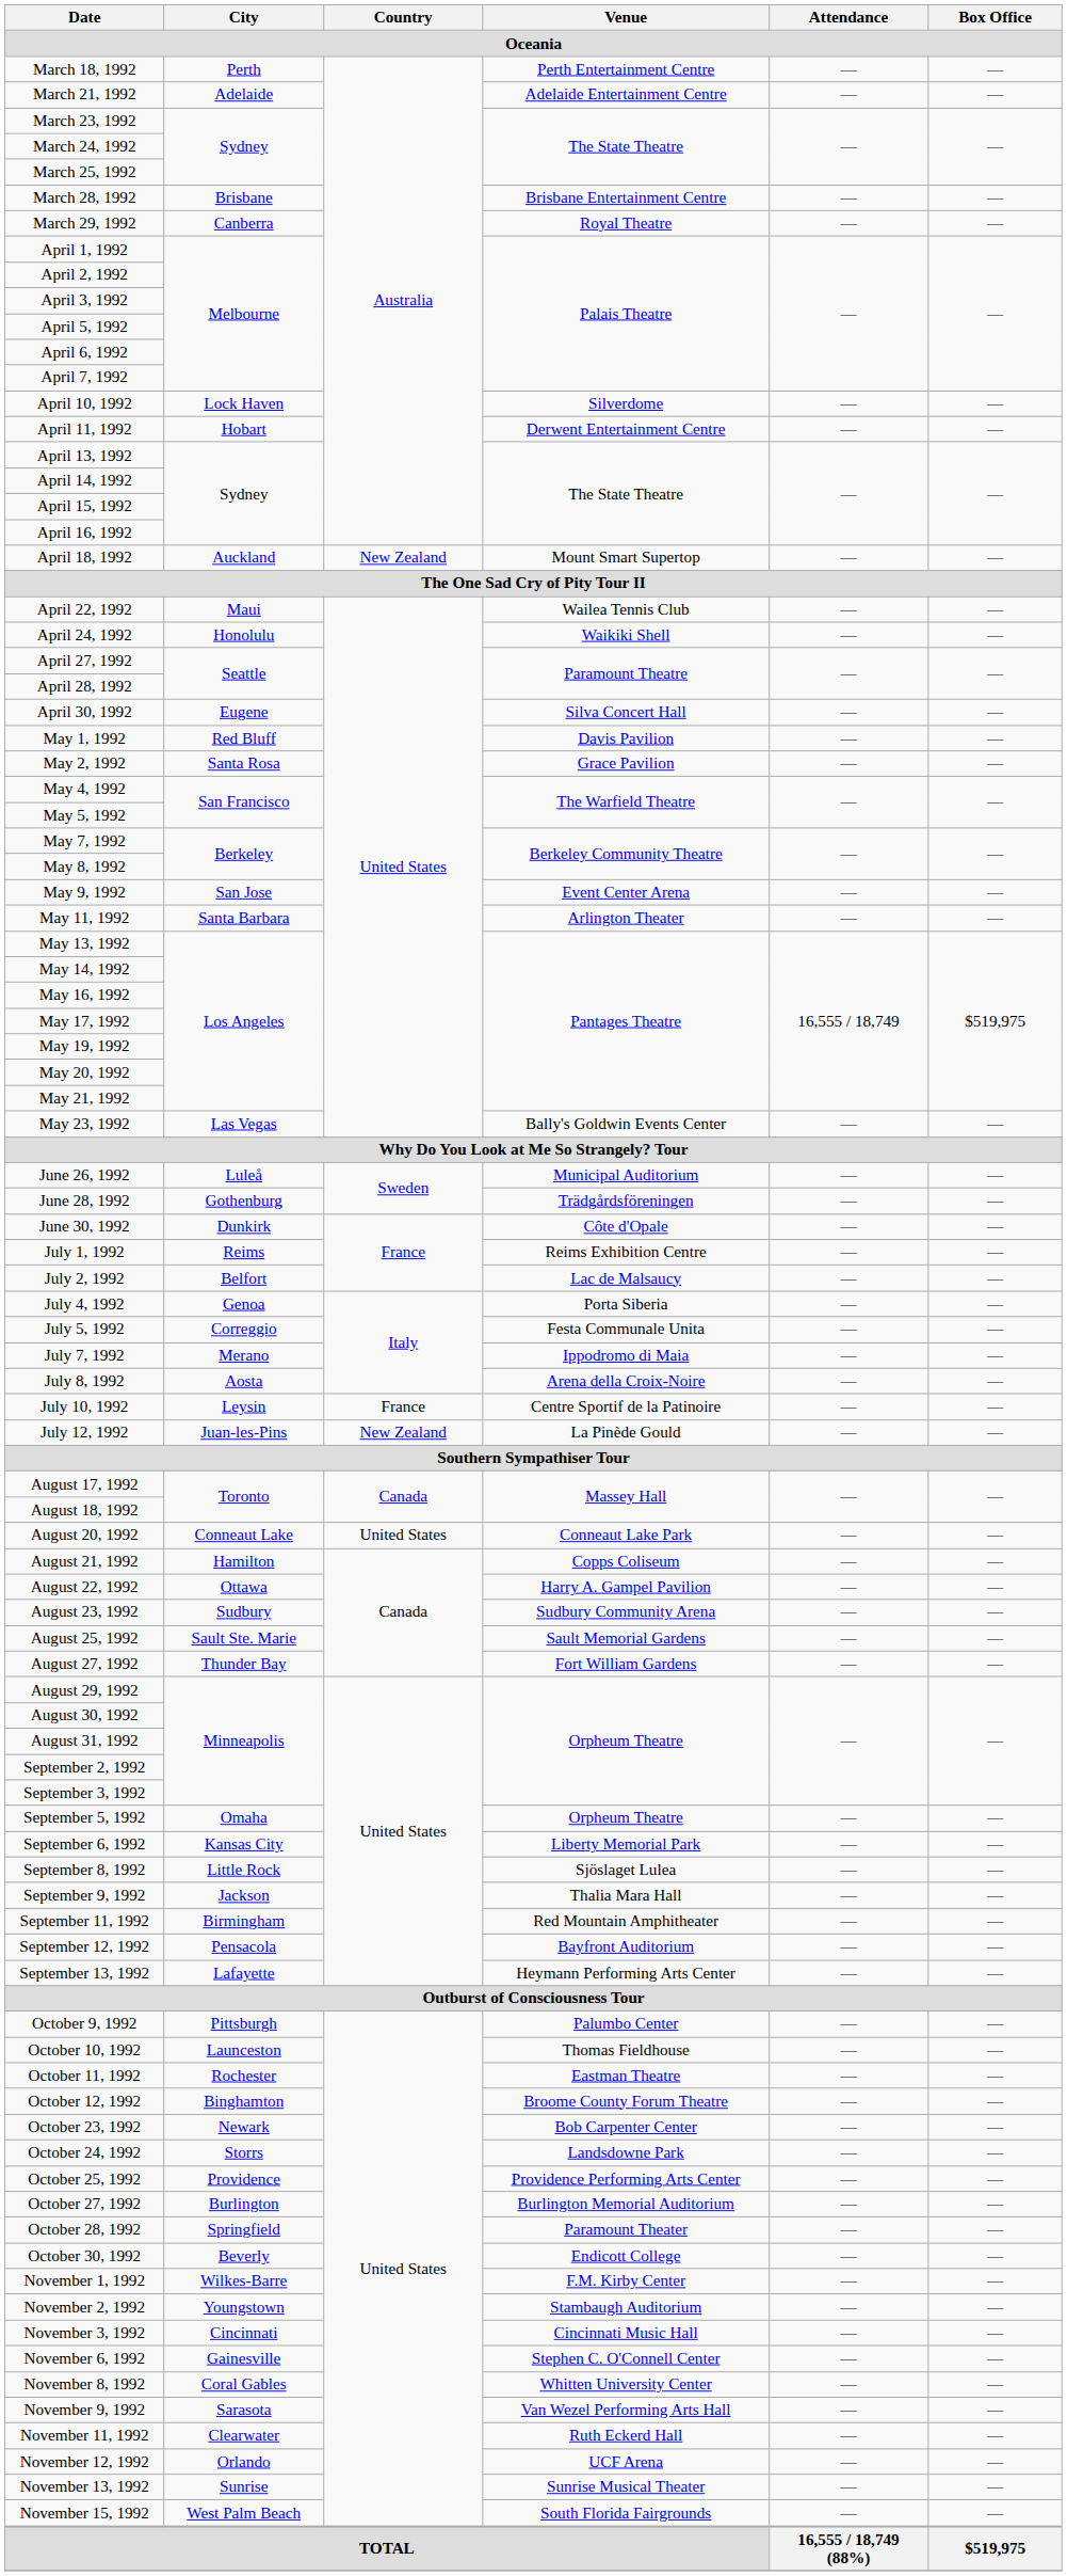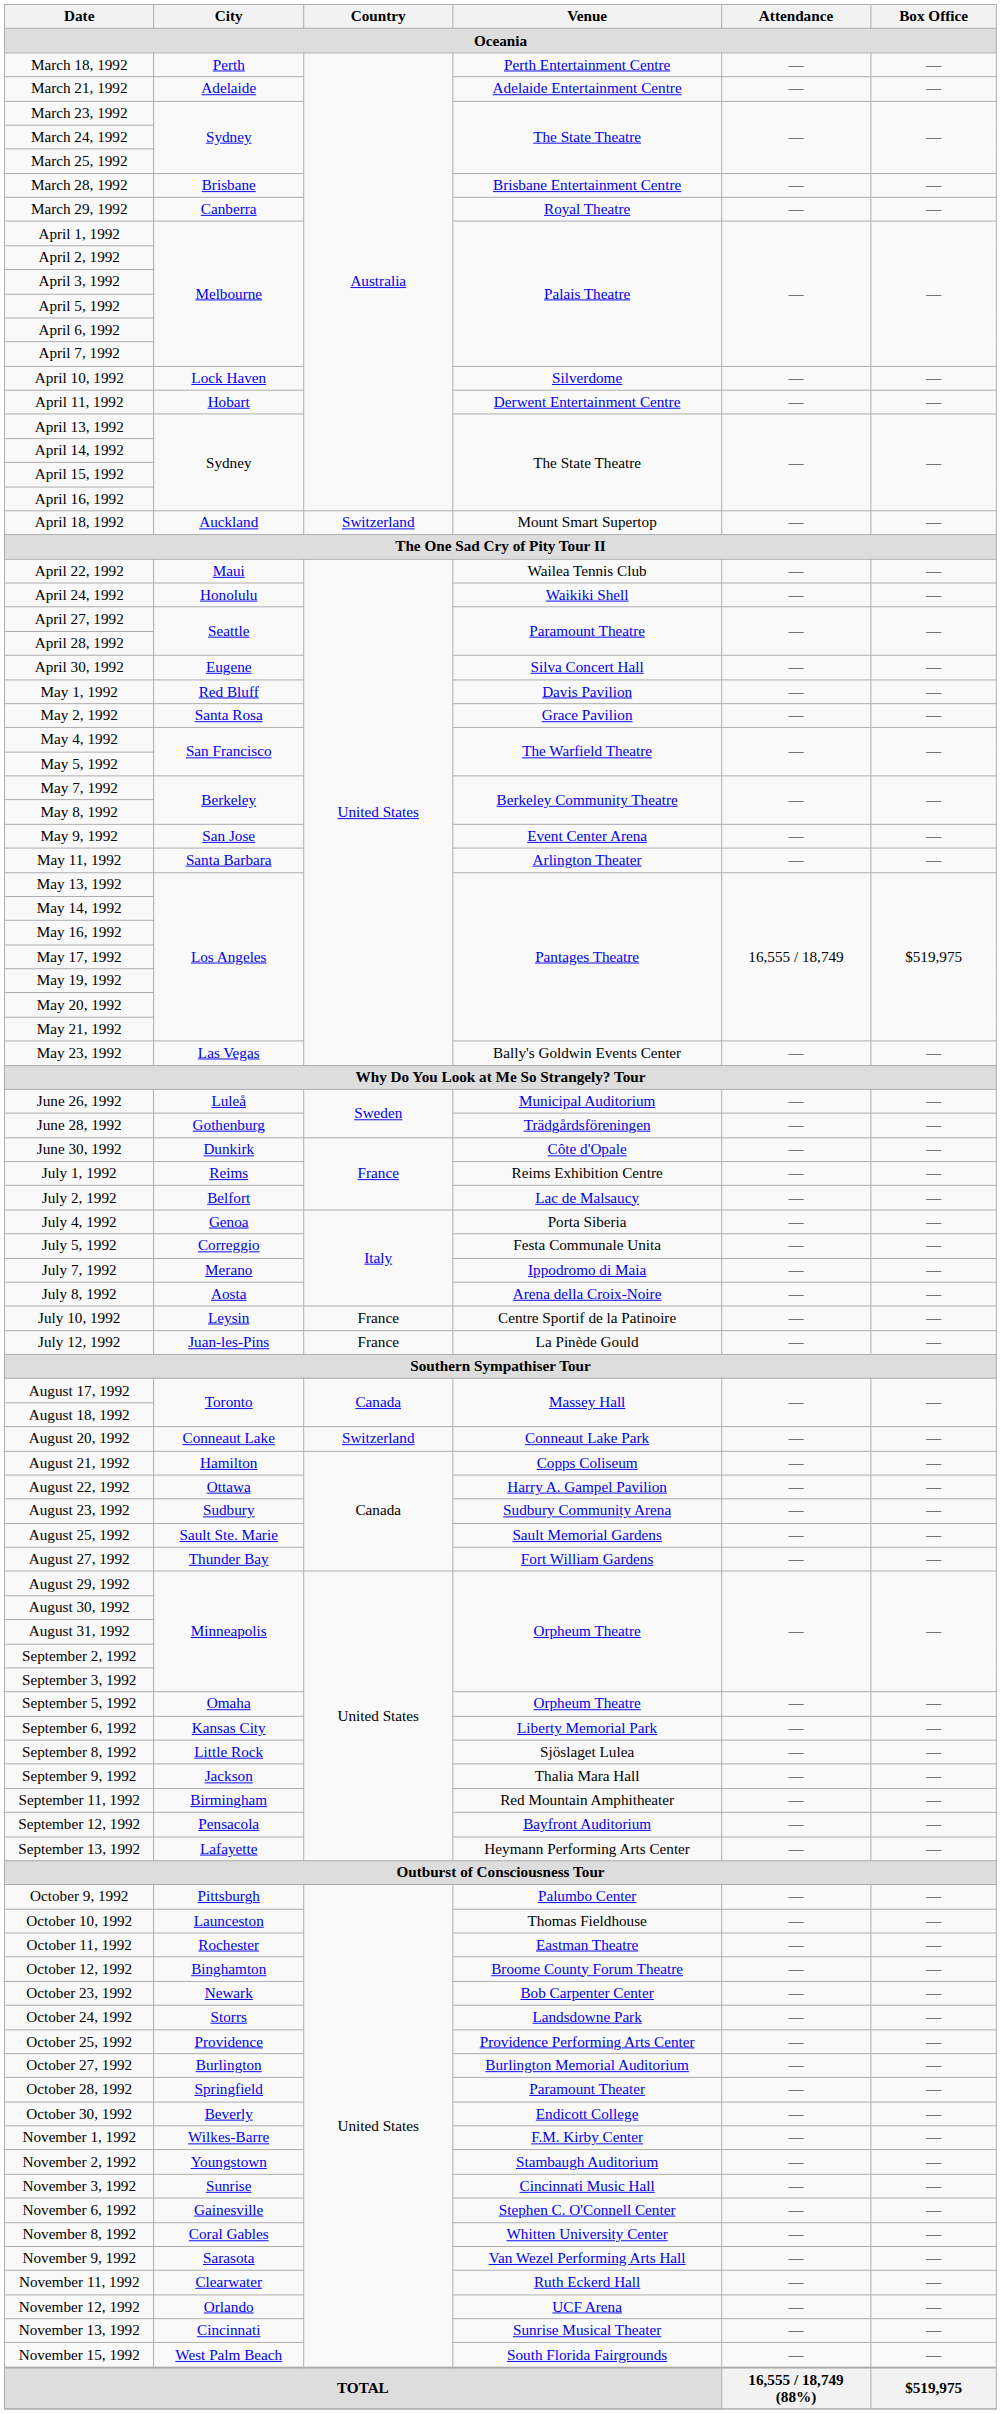April 18, 1992 | Country: New Zealand -> Switzerland
July 12, 1992 | Country: New Zealand -> France
August 20, 1992 | Country: United States -> Switzerland
November 3, 1992 | City: Cincinnati -> Sunrise
November 13, 1992 | City: Sunrise -> Cincinnati
